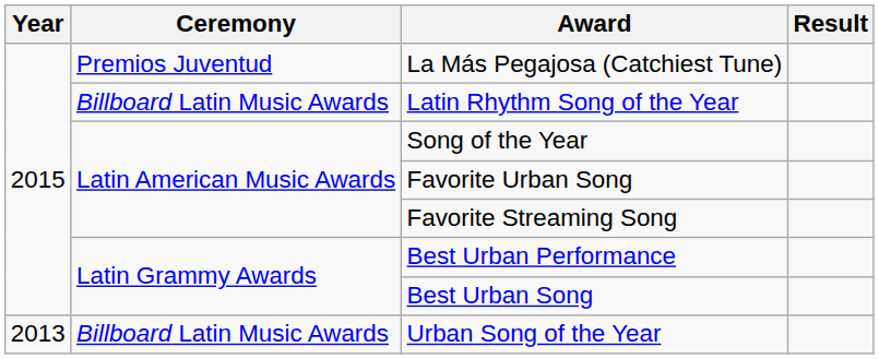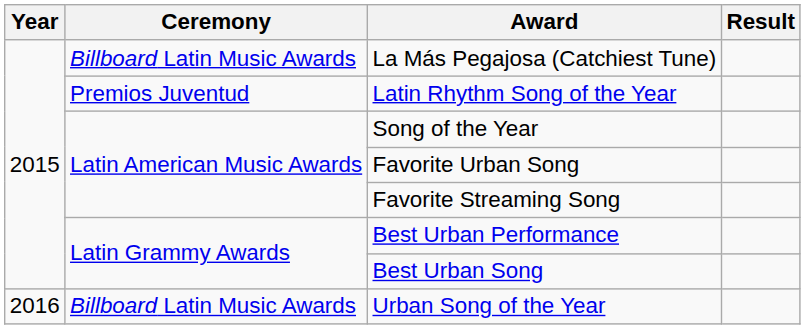La Más Pegajosa (Catchiest Tune) | Ceremony: Premios Juventud -> Billboard Latin Music Awards
Latin Rhythm Song of the Year | Ceremony: Billboard Latin Music Awards -> Premios Juventud
Urban Song of the Year | Year: 2013 -> 2016
